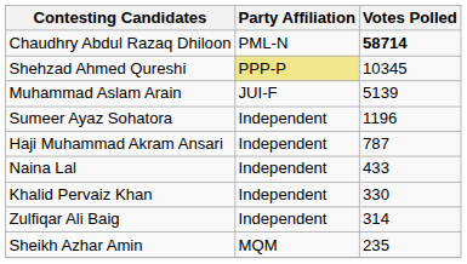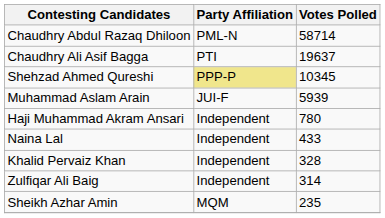Chaudhry Abdul Razaq Dhiloon | Votes Polled: bold -> normal
+ row: Chaudhry Ali Asif Bagga | PTI | 19637
Muhammad Aslam Arain | Votes Polled: 5139 -> 5939
- row: Sumeer Ayaz Sohatora | Independent | 1196
Haji Muhammad Akram Ansari | Votes Polled: 787 -> 780
Khalid Pervaiz Khan | Votes Polled: 330 -> 328
